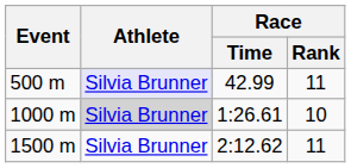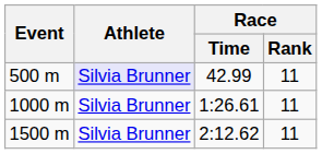1000 m | Athlete: lightgrey background -> no background
1000 m | Race / Rank: 10 -> 11
